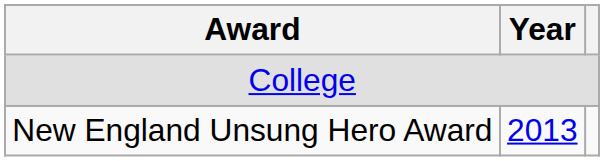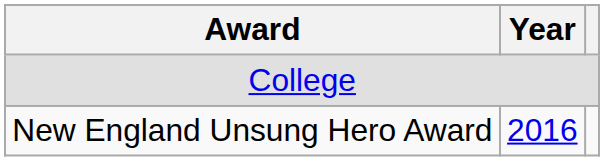New England Unsung Hero Award | Year: 2013 -> 2016
